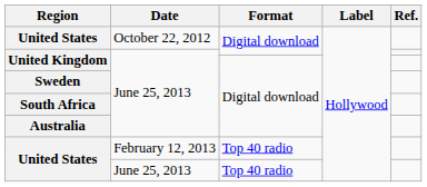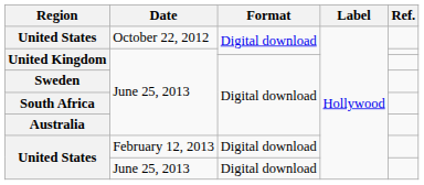United States / February 12, 2013 | Format: Top 40 radio -> Digital download
United States / June 25, 2013 | Format: Top 40 radio -> Digital download
